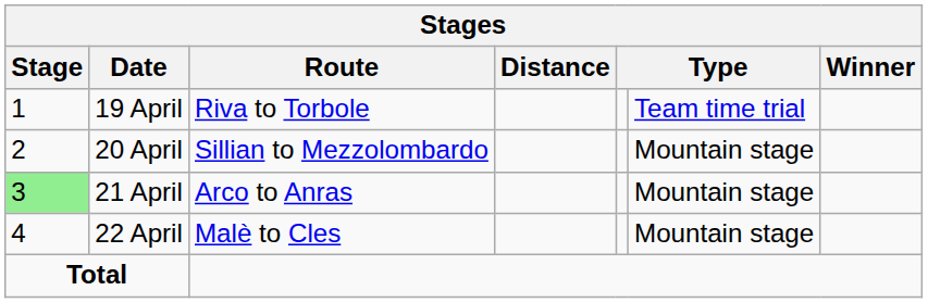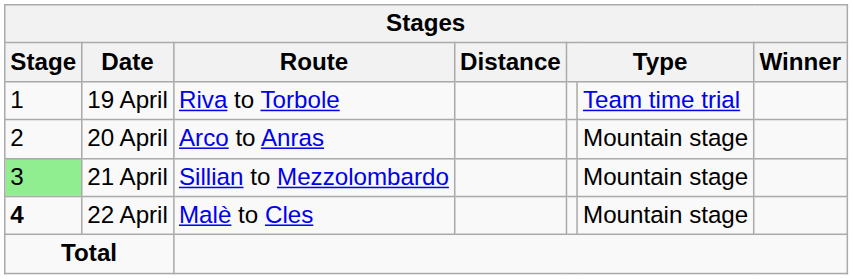20 April | Stages / Route: Sillian to Mezzolombardo -> Arco to Anras
21 April | Stages / Route: Arco to Anras -> Sillian to Mezzolombardo
22 April | Stages / Stage: normal -> bold
